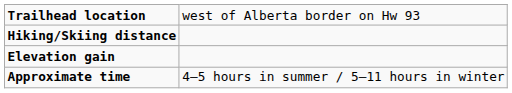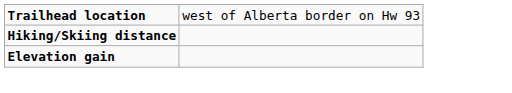- row: Approximate time | 4–5 hours in summer / 5–11 hours in winter
